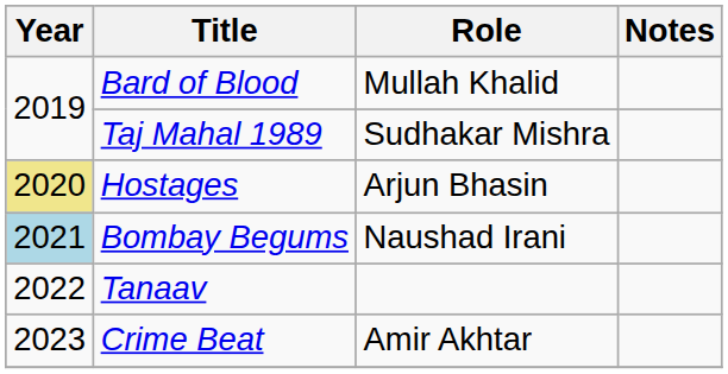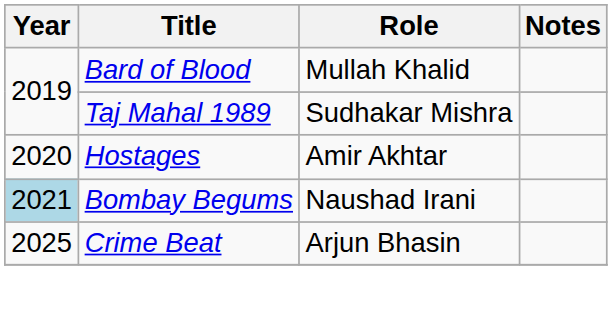Hostages | Year: khaki background -> no background
Hostages | Role: Arjun Bhasin -> Amir Akhtar
- row: 2022 | Tanaav
Crime Beat | Year: 2023 -> 2025
Crime Beat | Role: Amir Akhtar -> Arjun Bhasin
